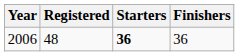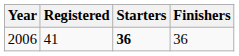2006 | Registered: 48 -> 41
